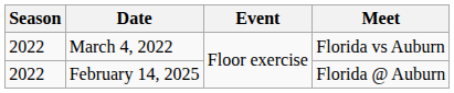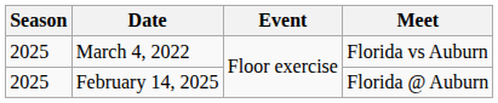March 4, 2022 | Season: 2022 -> 2025
February 14, 2025 | Season: 2022 -> 2025
